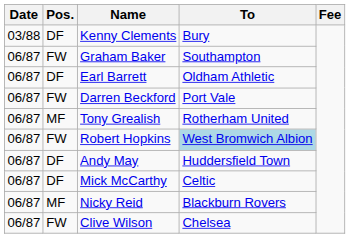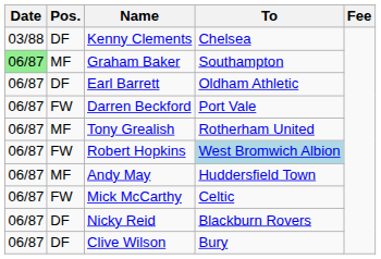Kenny Clements | To: Bury -> Chelsea
Graham Baker | Date: no background -> lightgreen background
Graham Baker | Pos.: FW -> MF
Andy May | Pos.: DF -> MF
Mick McCarthy | Pos.: DF -> FW
Nicky Reid | Pos.: MF -> DF
Clive Wilson | Pos.: FW -> DF
Clive Wilson | To: Chelsea -> Bury
